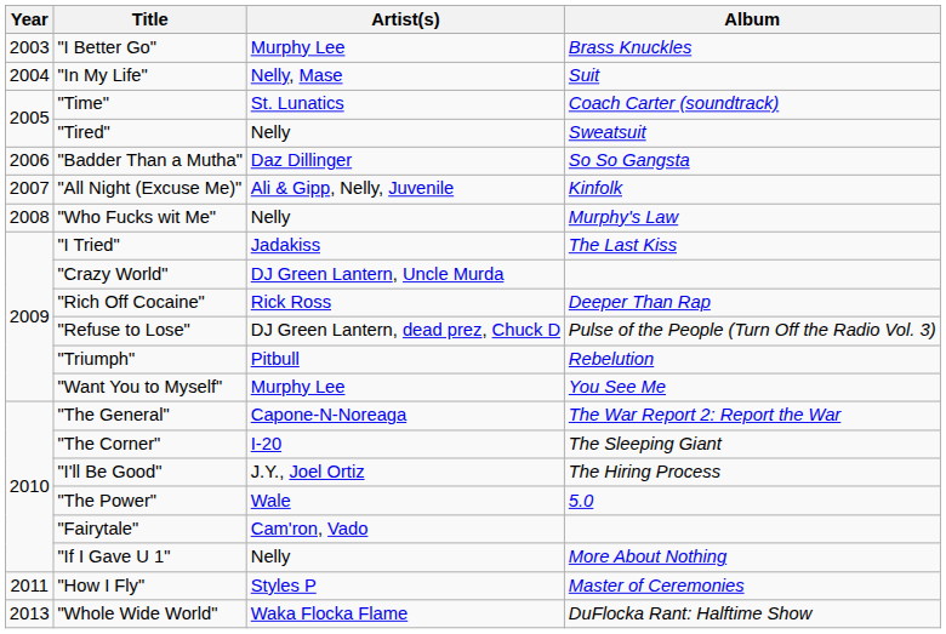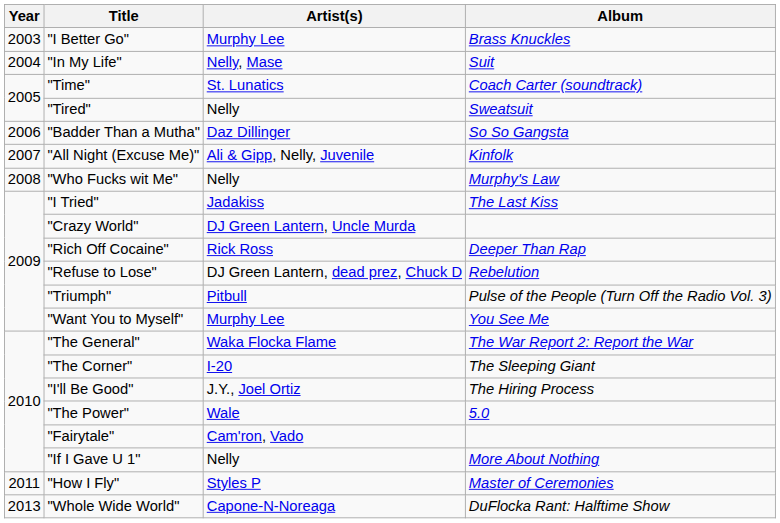"Refuse to Lose" | Album: Pulse of the People (Turn Off the Radio Vol. 3) -> Rebelution
"Triumph" | Album: Rebelution -> Pulse of the People (Turn Off the Radio Vol. 3)
"The General" | Artist(s): Capone-N-Noreaga -> Waka Flocka Flame
"Whole Wide World" | Artist(s): Waka Flocka Flame -> Capone-N-Noreaga
